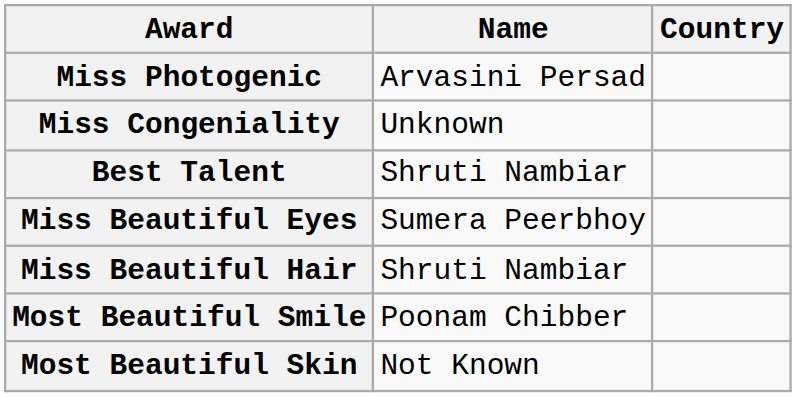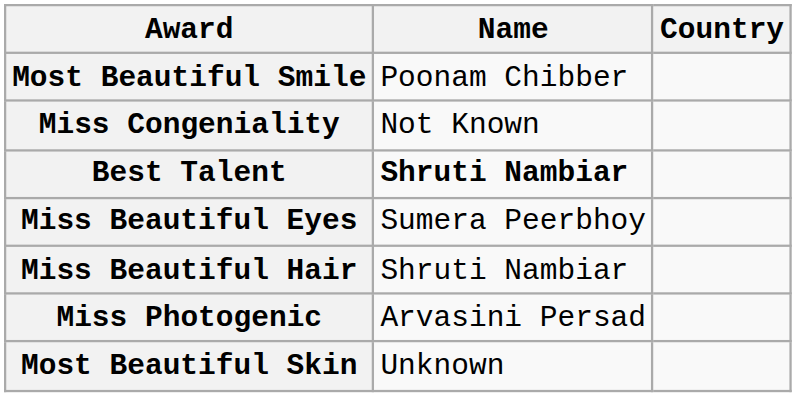rows swapped: Miss Photogenic <-> Most Beautiful Smile
Miss Congeniality | Name: Unknown -> Not Known
Best Talent | Name: normal -> bold
Most Beautiful Skin | Name: Not Known -> Unknown
